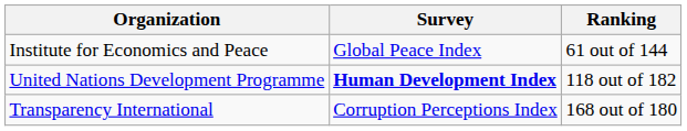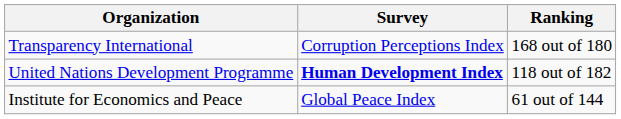rows swapped: Institute for Economics and Peace <-> Transparency International
